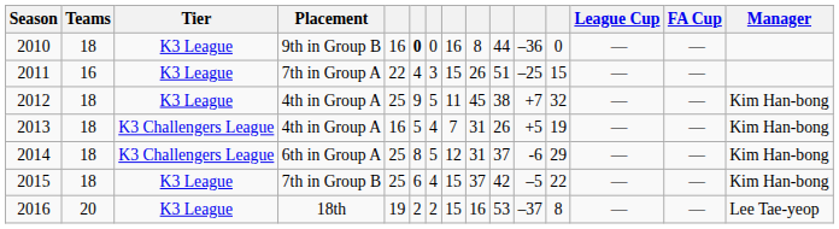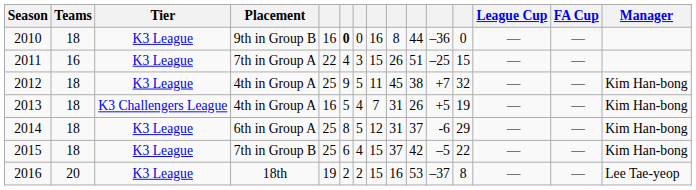2014 | Tier: K3 Challengers League -> K3 League
